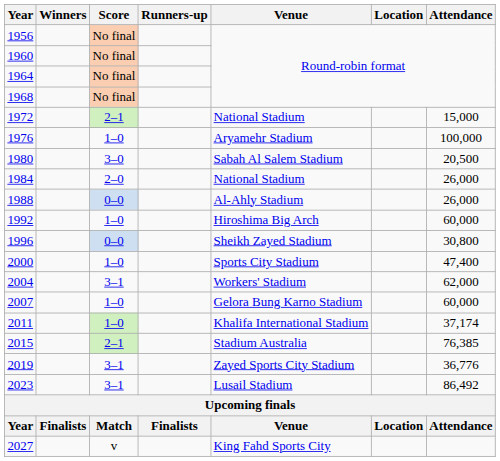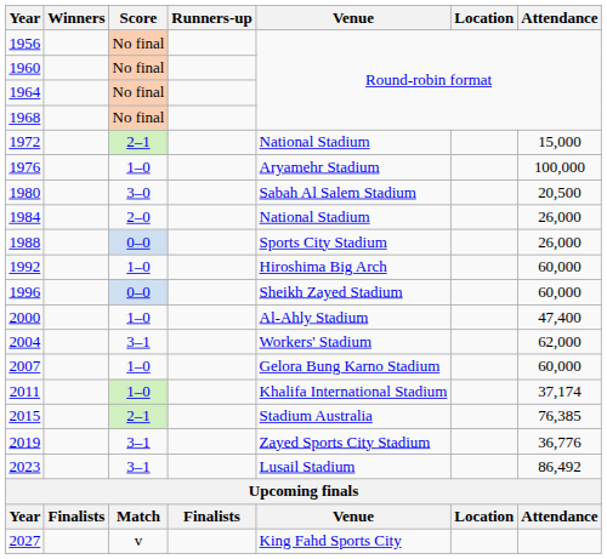1988 | Venue: Al-Ahly Stadium -> Sports City Stadium
1996 | Attendance: 30,800 -> 60,000
2000 | Venue: Sports City Stadium -> Al-Ahly Stadium
